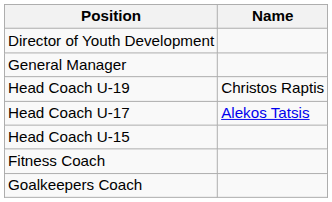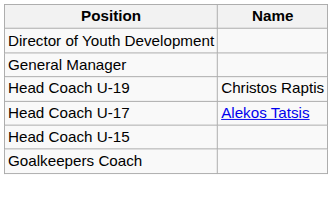- row: Fitness Coach
